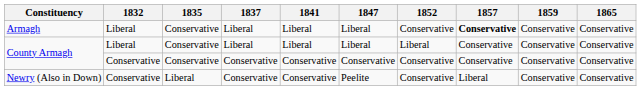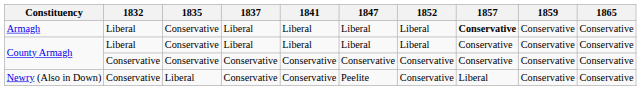Armagh | 1852: Conservative -> Liberal
